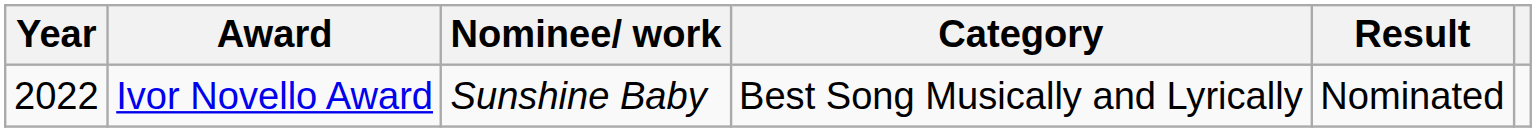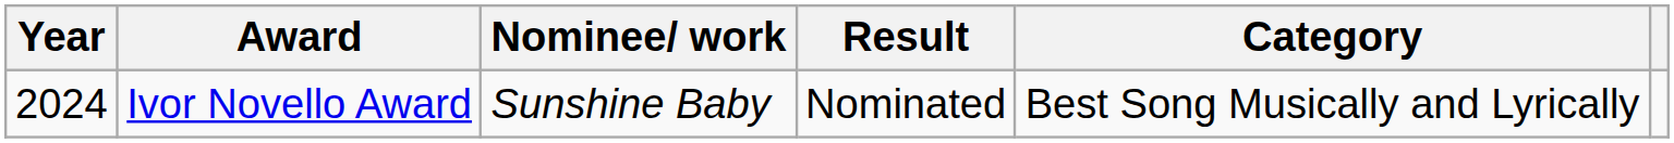columns swapped: Category <-> Result
Ivor Novello Award | Year: 2022 -> 2024
